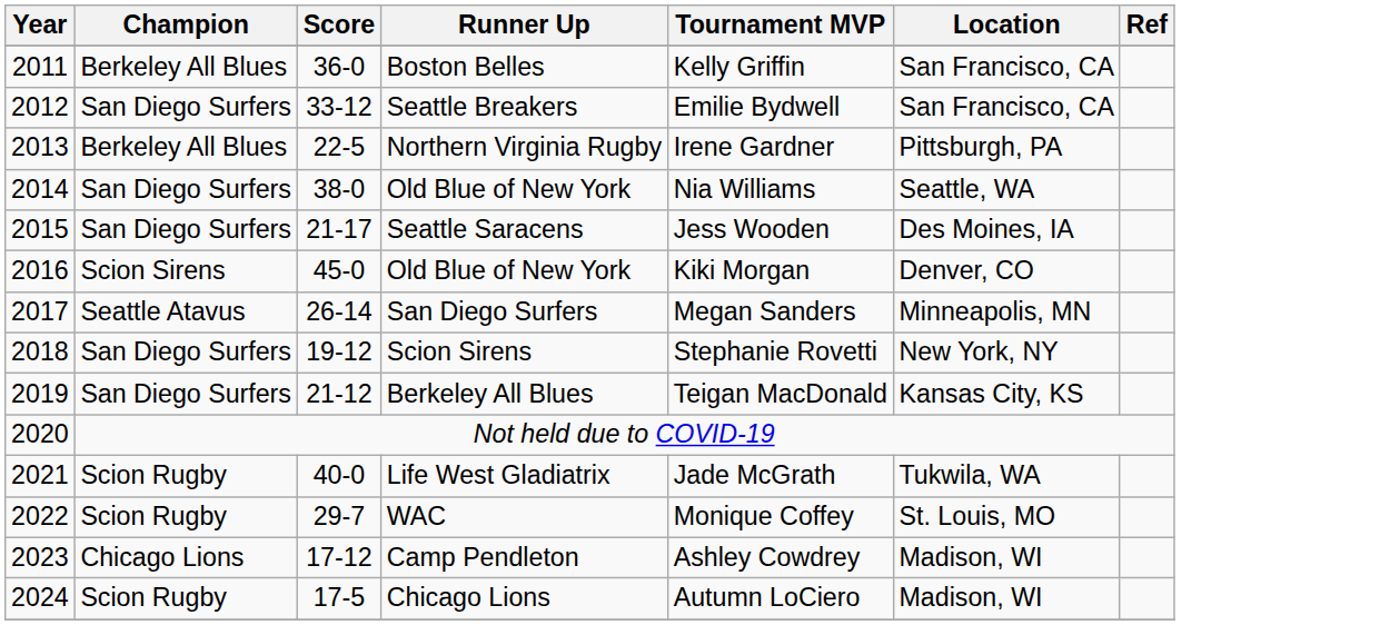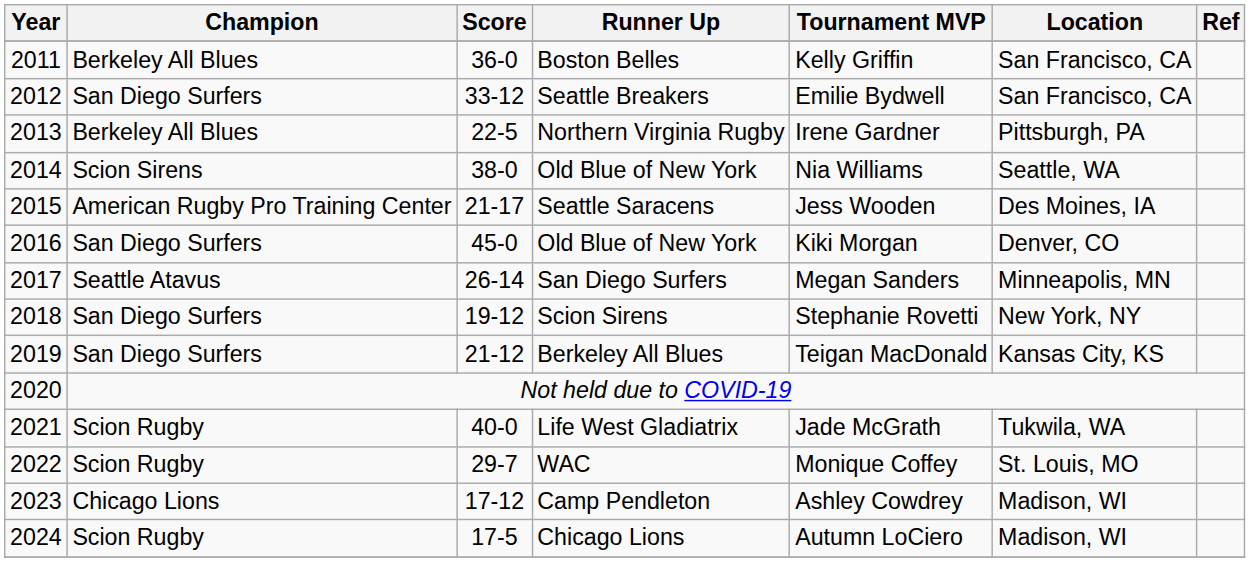2014 / Old Blue of New York | Champion: San Diego Surfers -> Scion Sirens
Seattle Saracens | Champion: San Diego Surfers -> American Rugby Pro Training Center
2016 / Old Blue of New York | Champion: Scion Sirens -> San Diego Surfers
